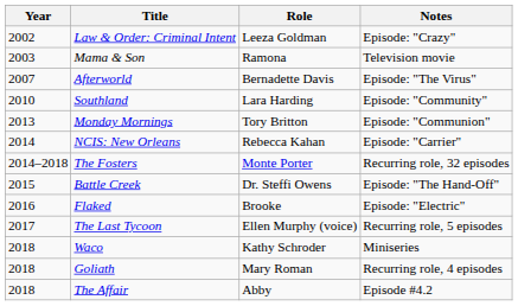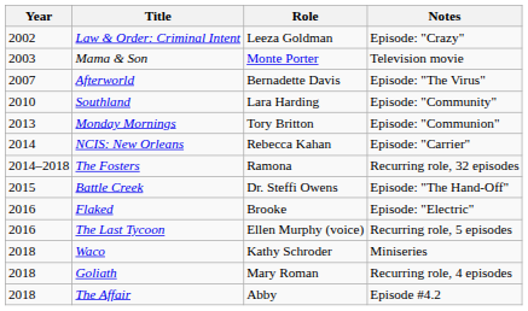Mama & Son | Role: Ramona -> Monte Porter
The Fosters | Role: Monte Porter -> Ramona
The Last Tycoon | Year: 2017 -> 2016
